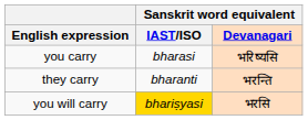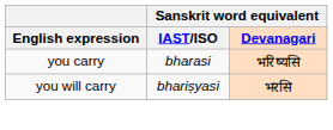- row: they carry | bharanti | भरन्ति
you will carry | Sanskrit word equivalent / IAST/ISO: gold background -> no background
